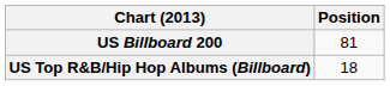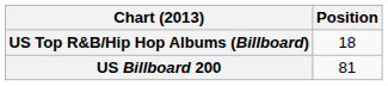rows swapped: US Billboard 200 <-> US Top R&B/Hip Hop Albums (Billboard)
